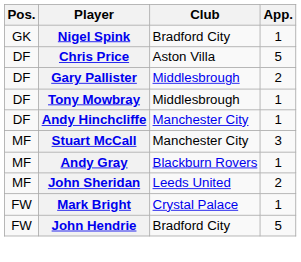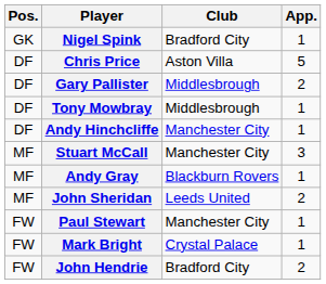+ row: FW | Paul Stewart | Manchester City | 1
John Hendrie | App.: 5 -> 2
